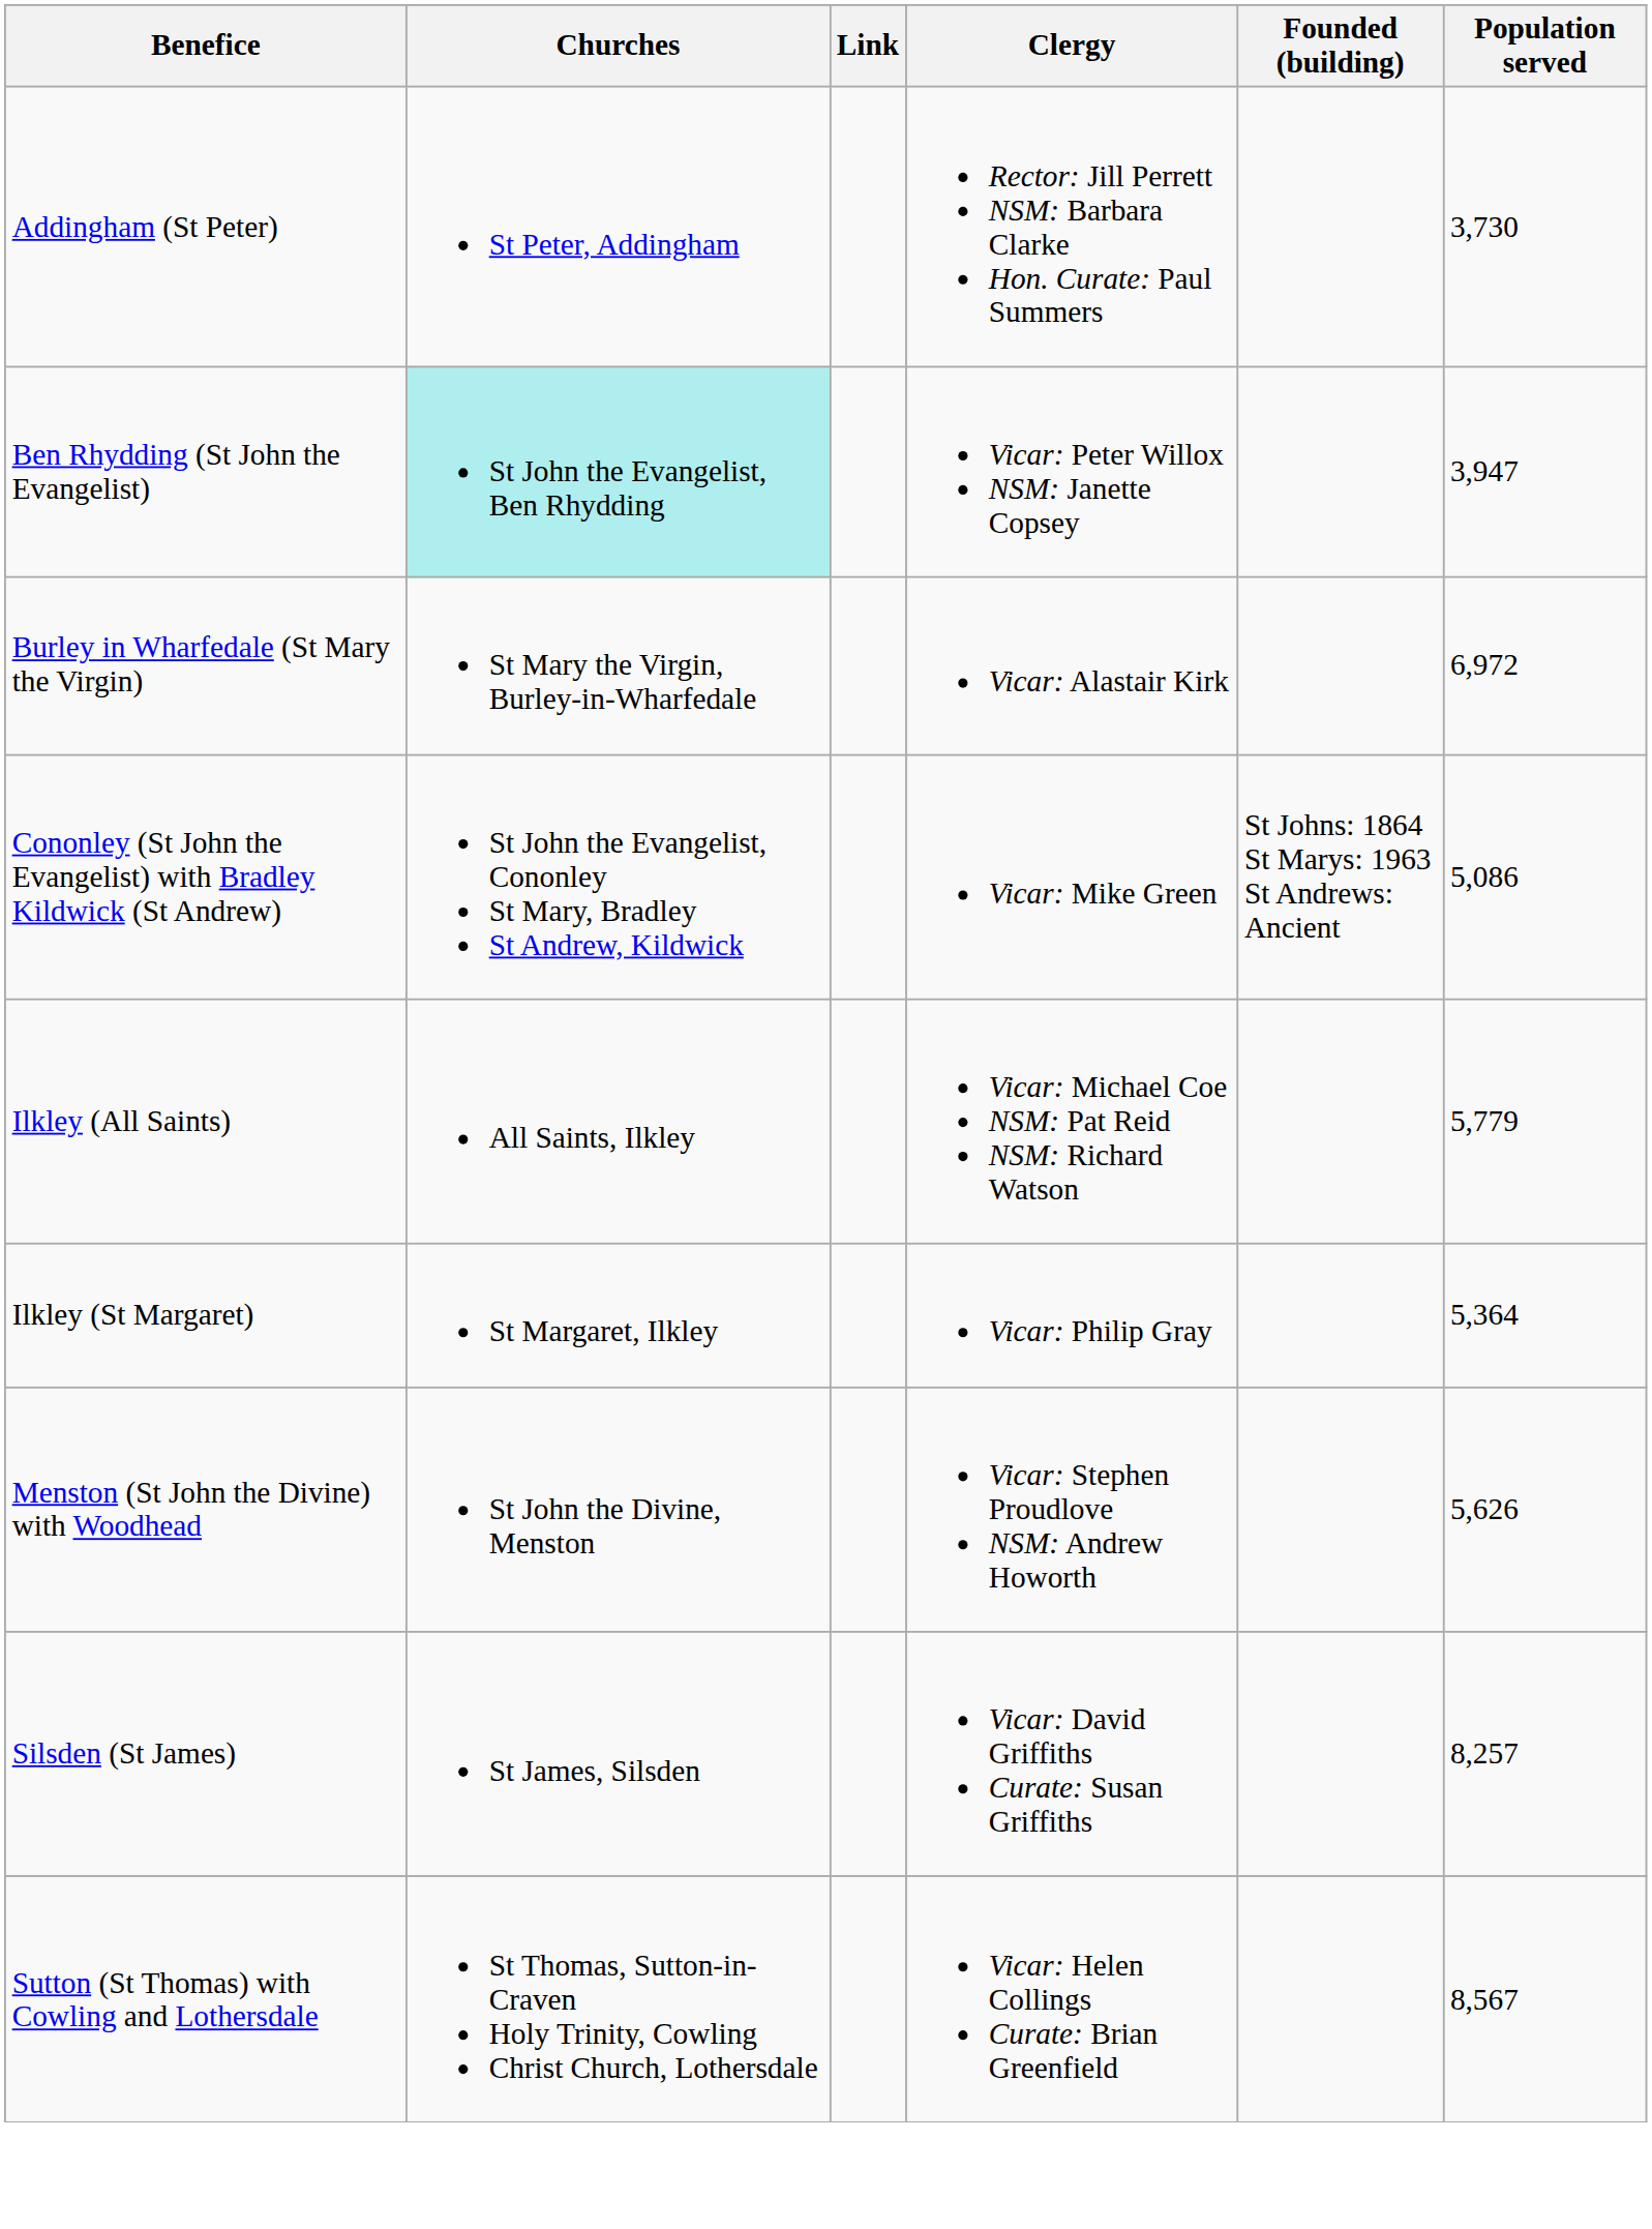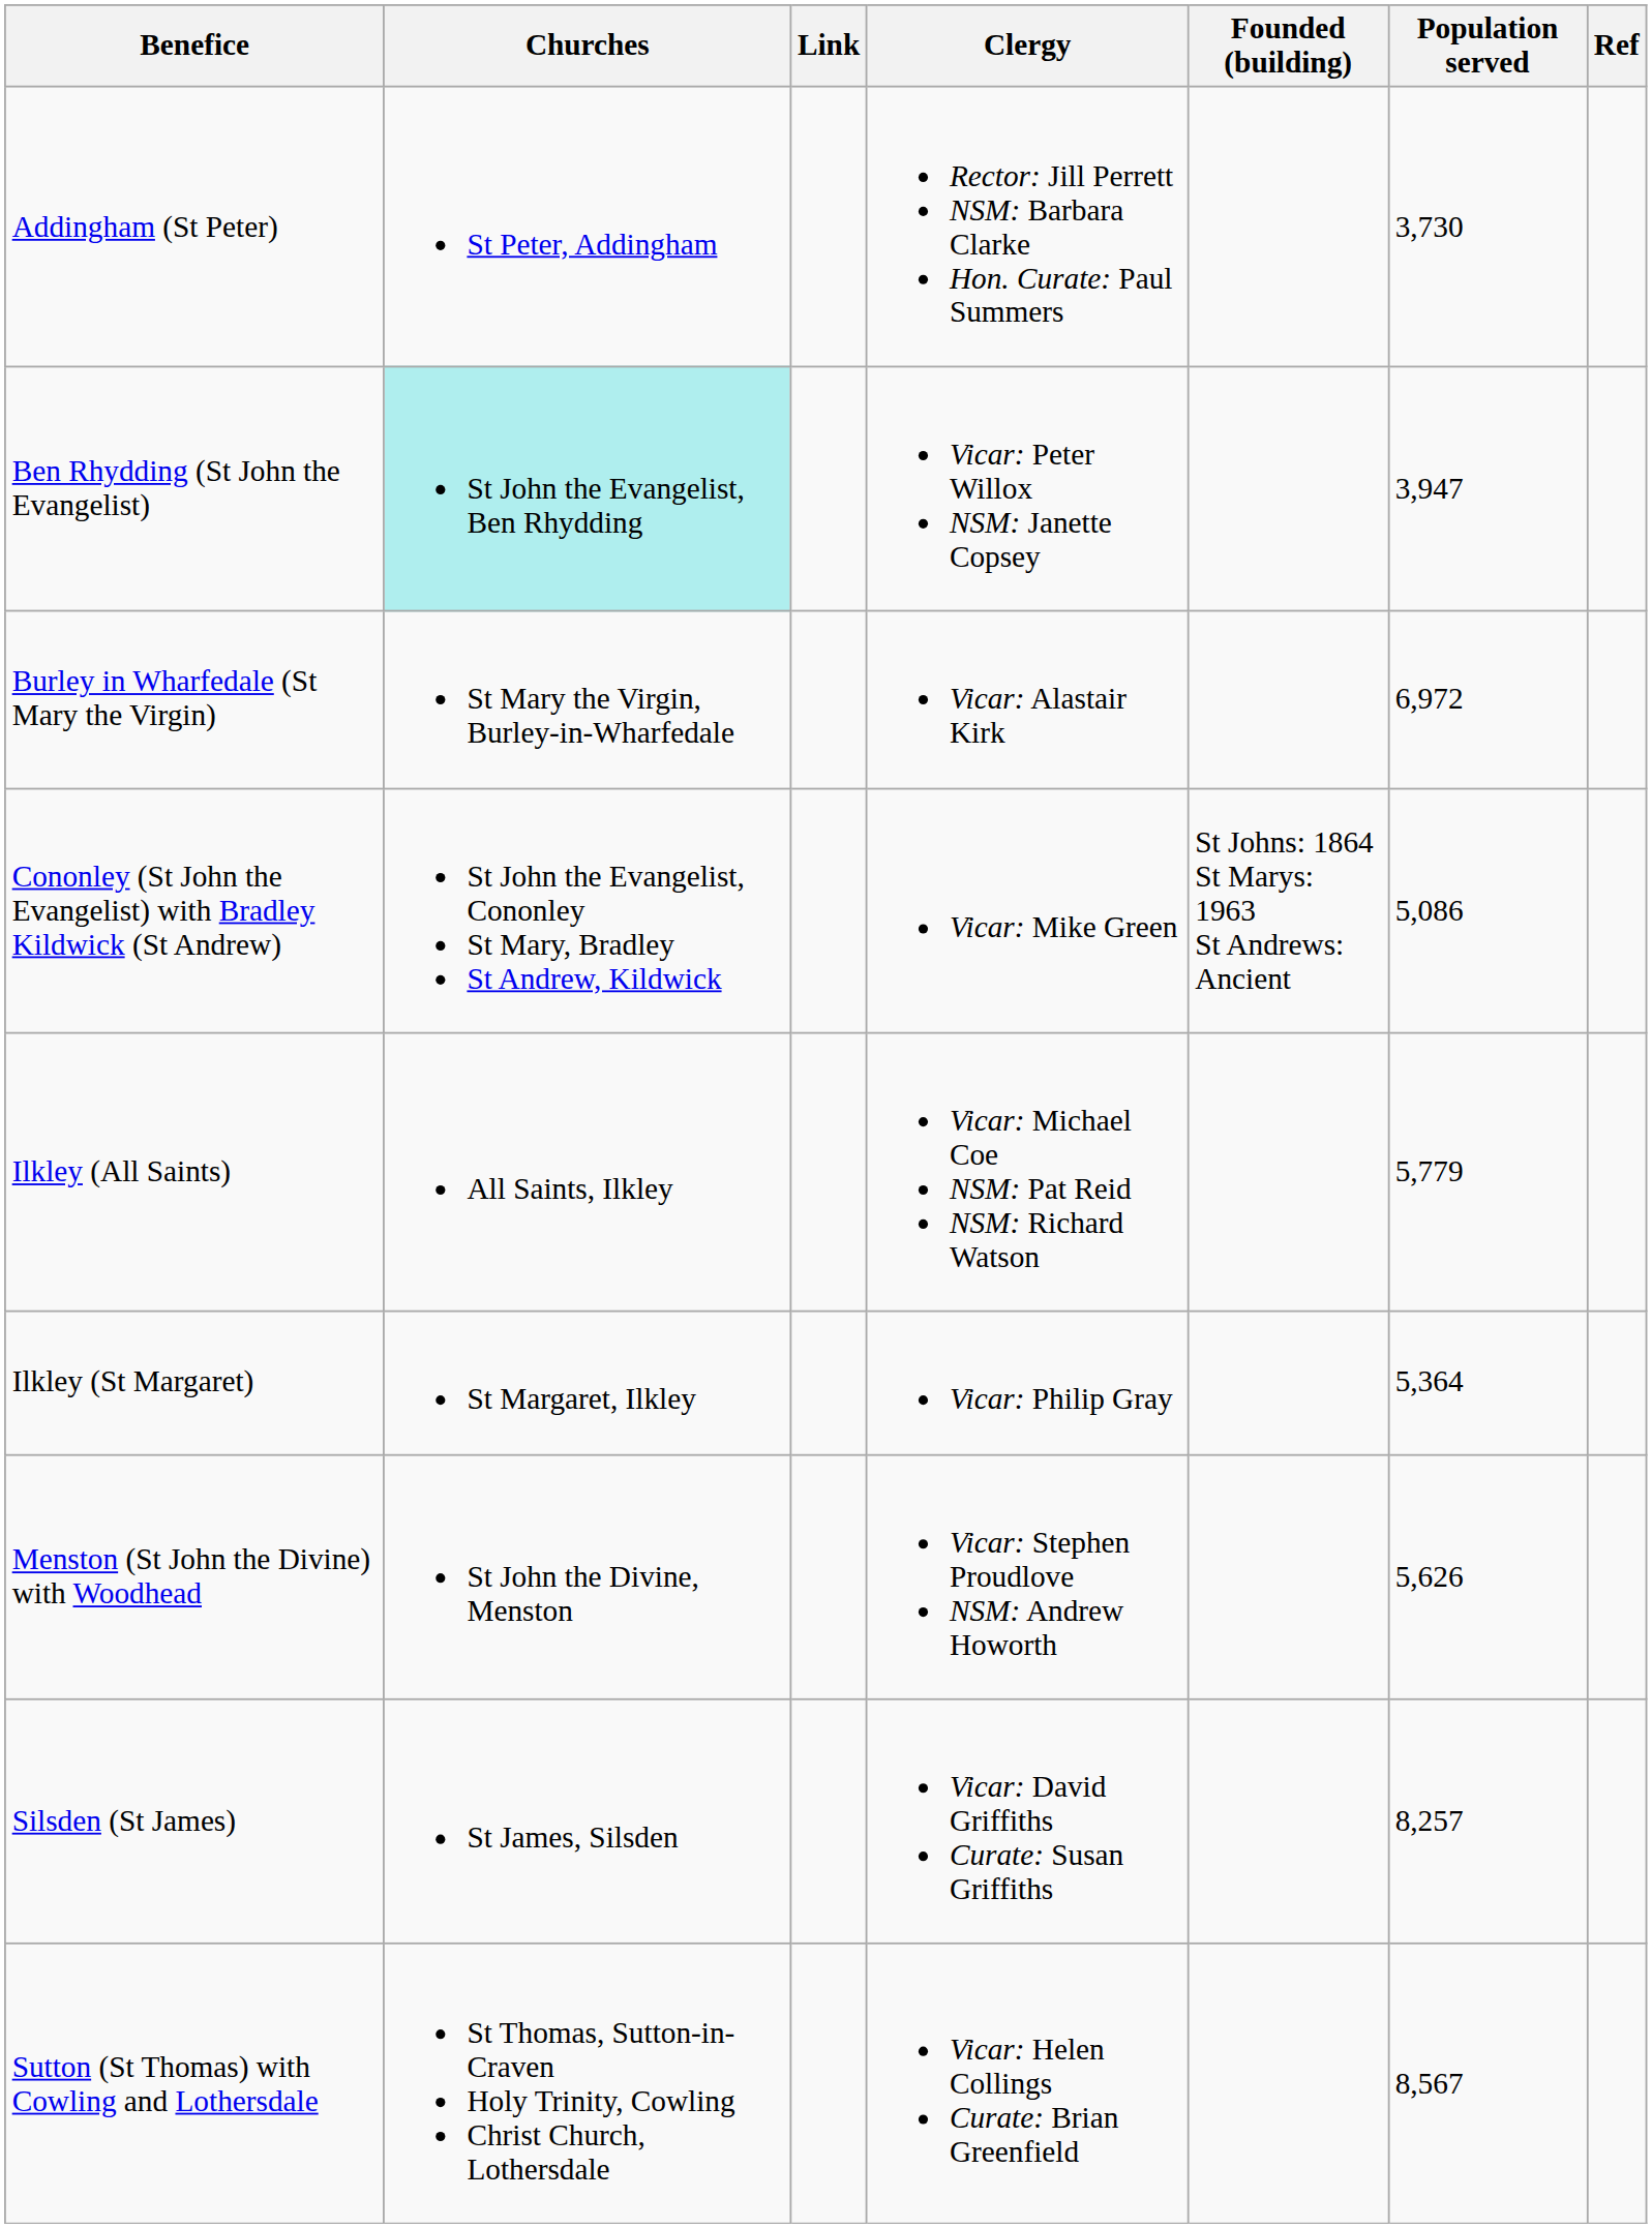+ column: Ref
